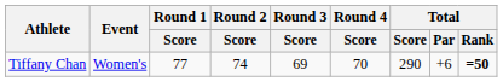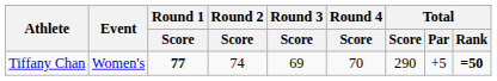Tiffany Chan | Round 1 / Score: normal -> bold
Tiffany Chan | Total / Par: +6 -> +5
